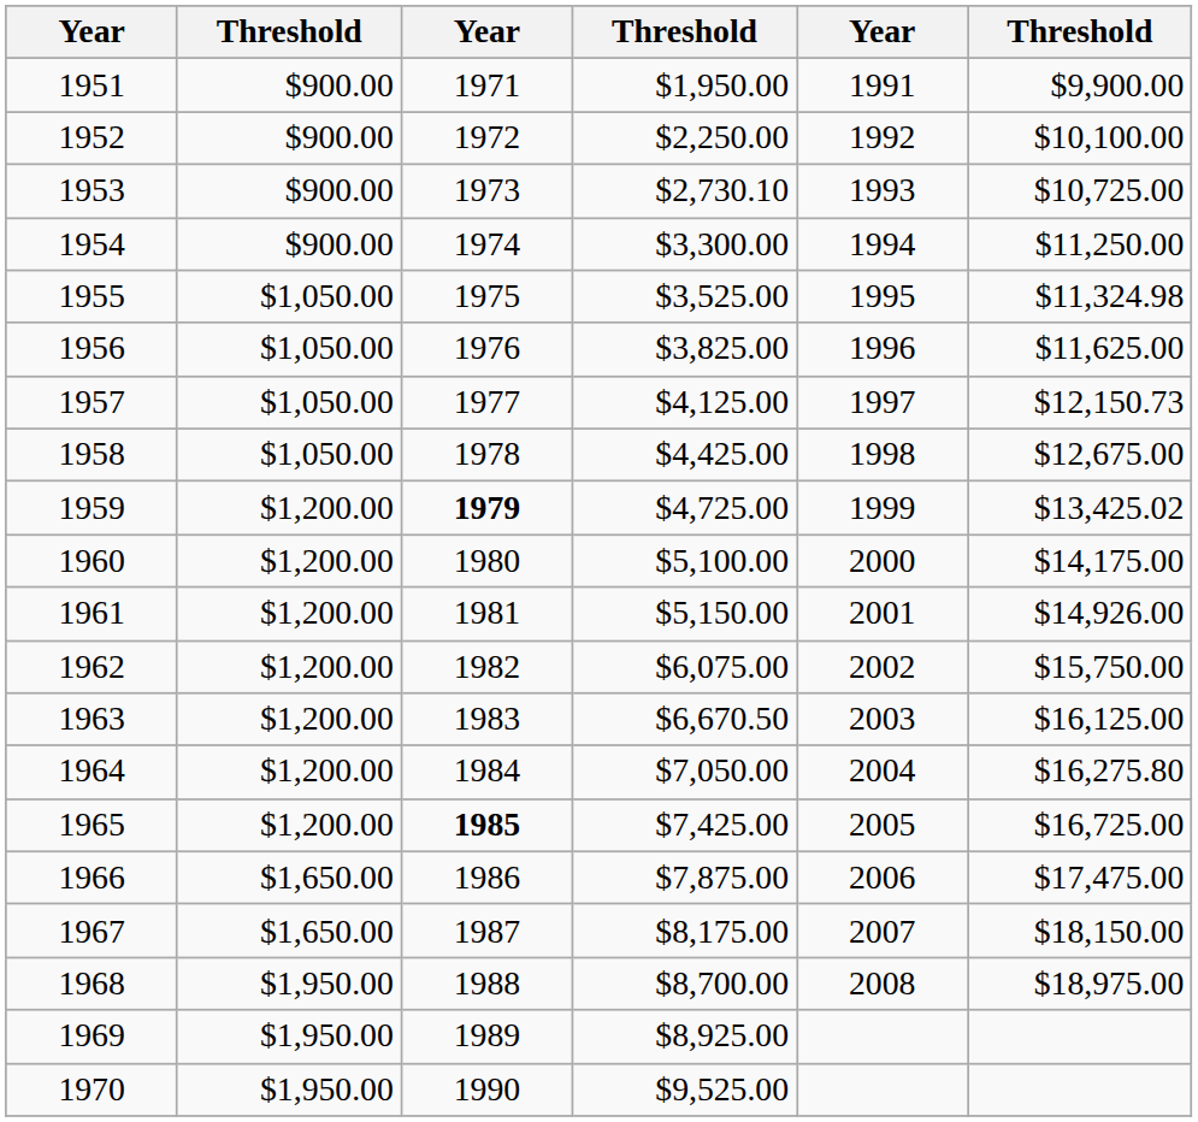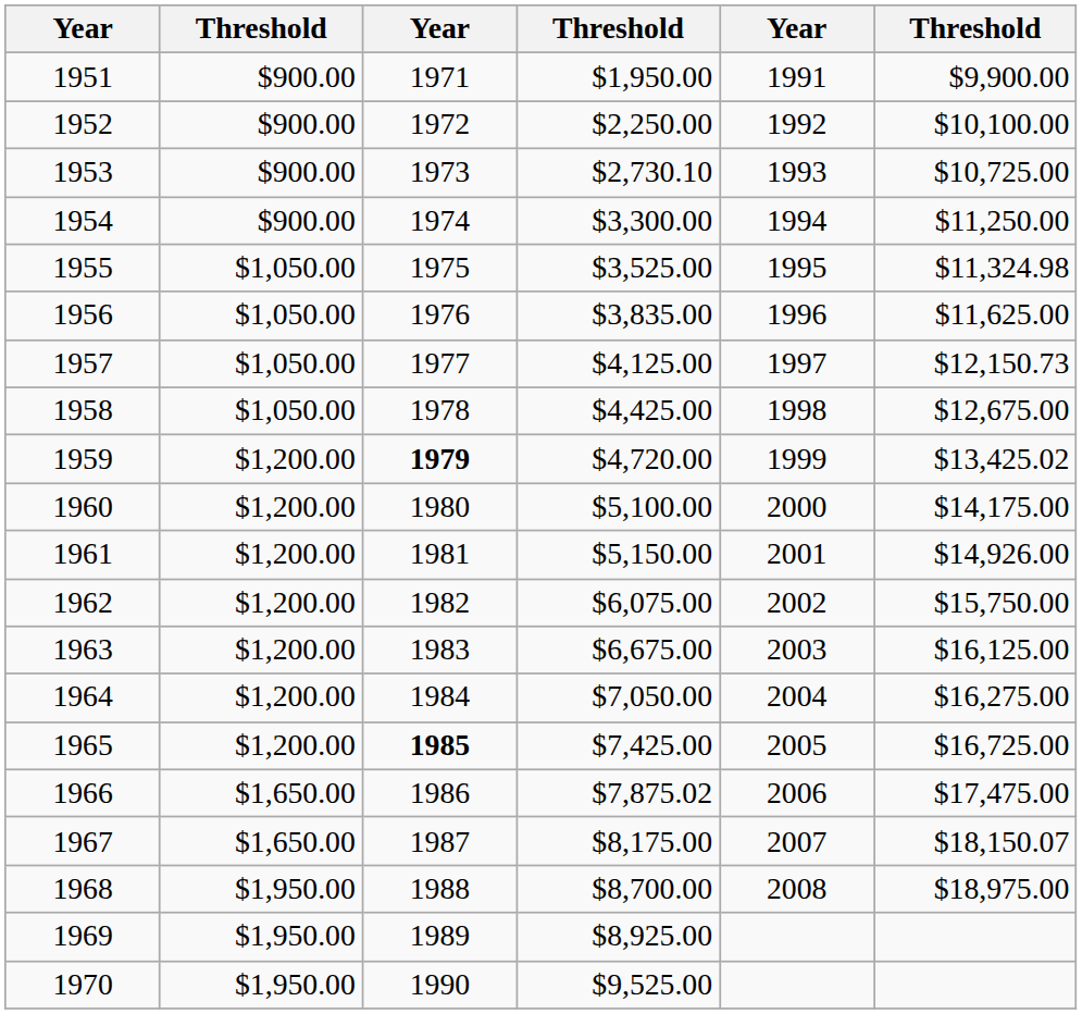1956 | column 4: $3,825.00 -> $3,835.00
1959 | column 4: $4,725.00 -> $4,720.00
1963 | column 4: $6,670.50 -> $6,675.00
1964 | column 6: $16,275.80 -> $16,275.00
1966 | column 4: $7,875.00 -> $7,875.02
1967 | column 6: $18,150.00 -> $18,150.07
